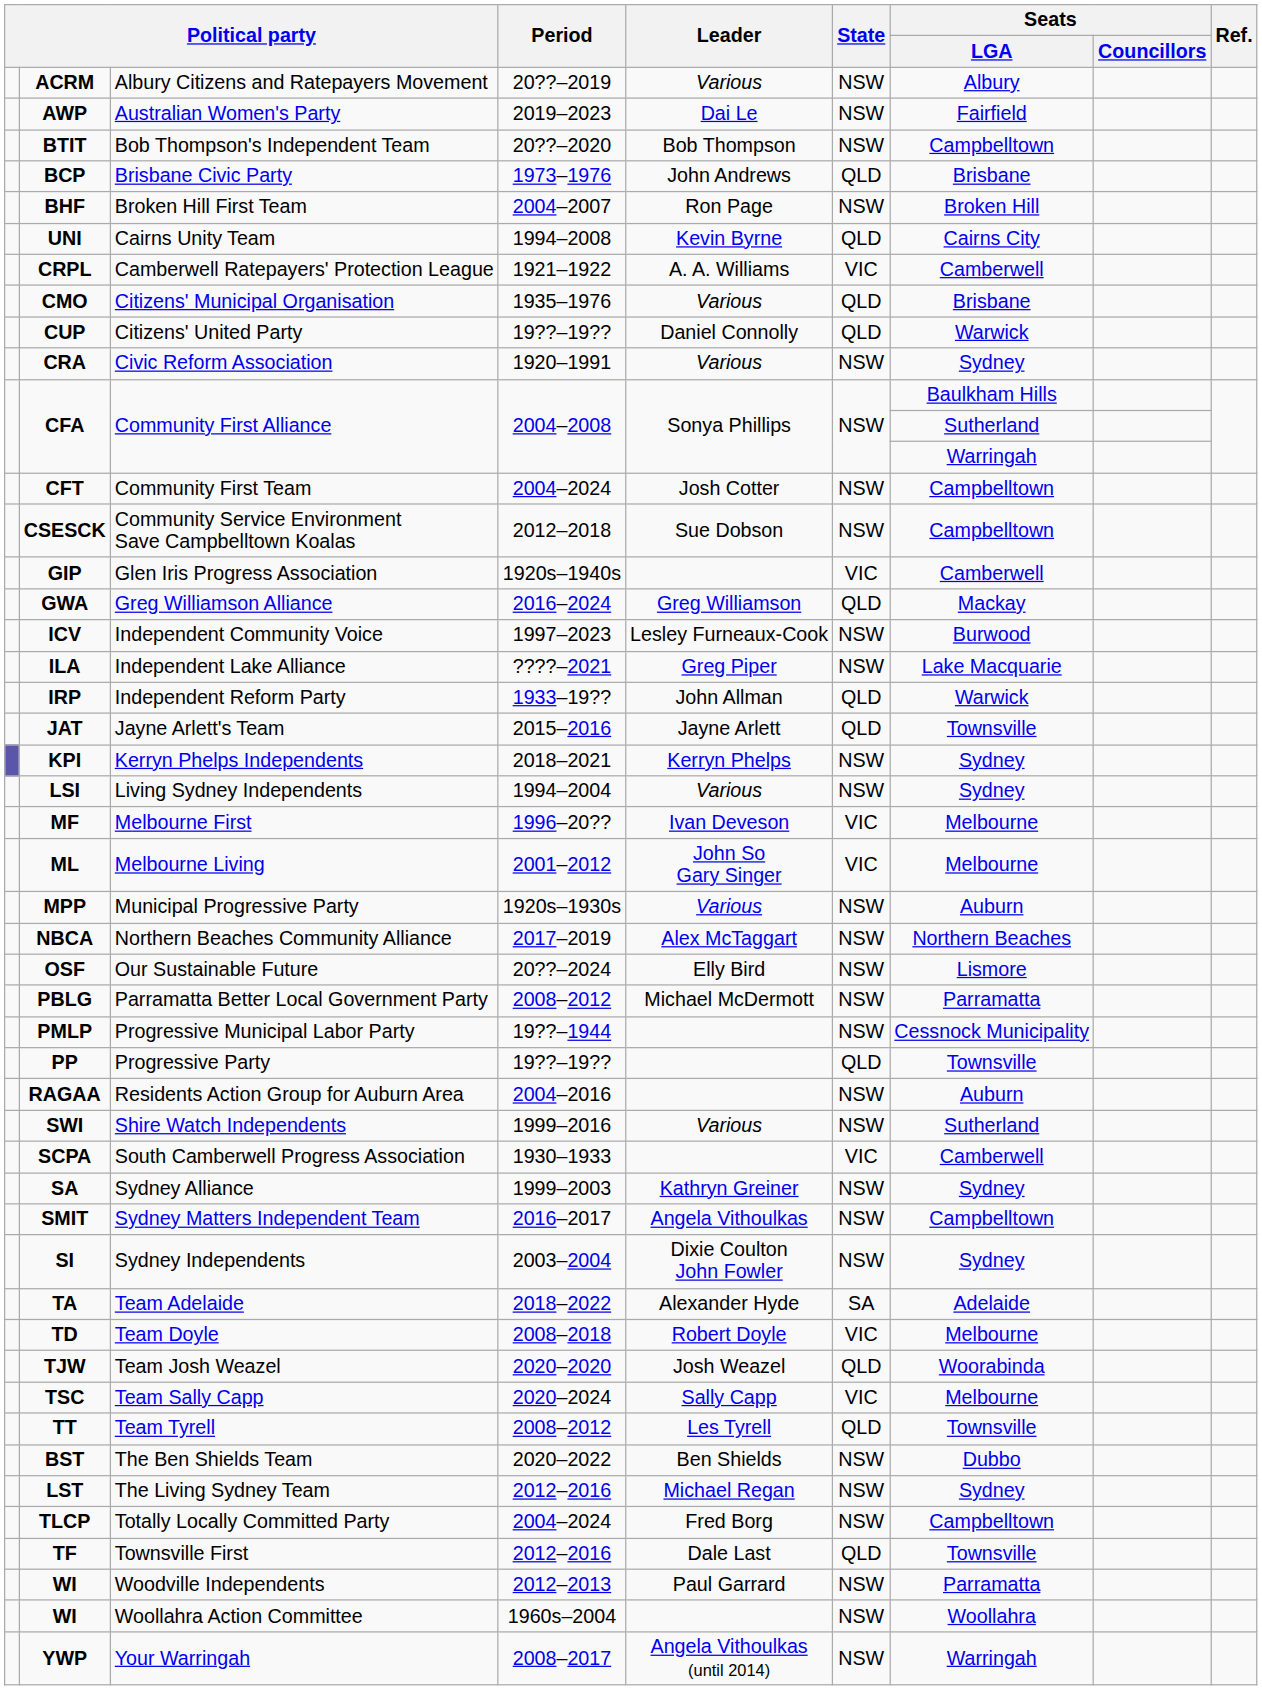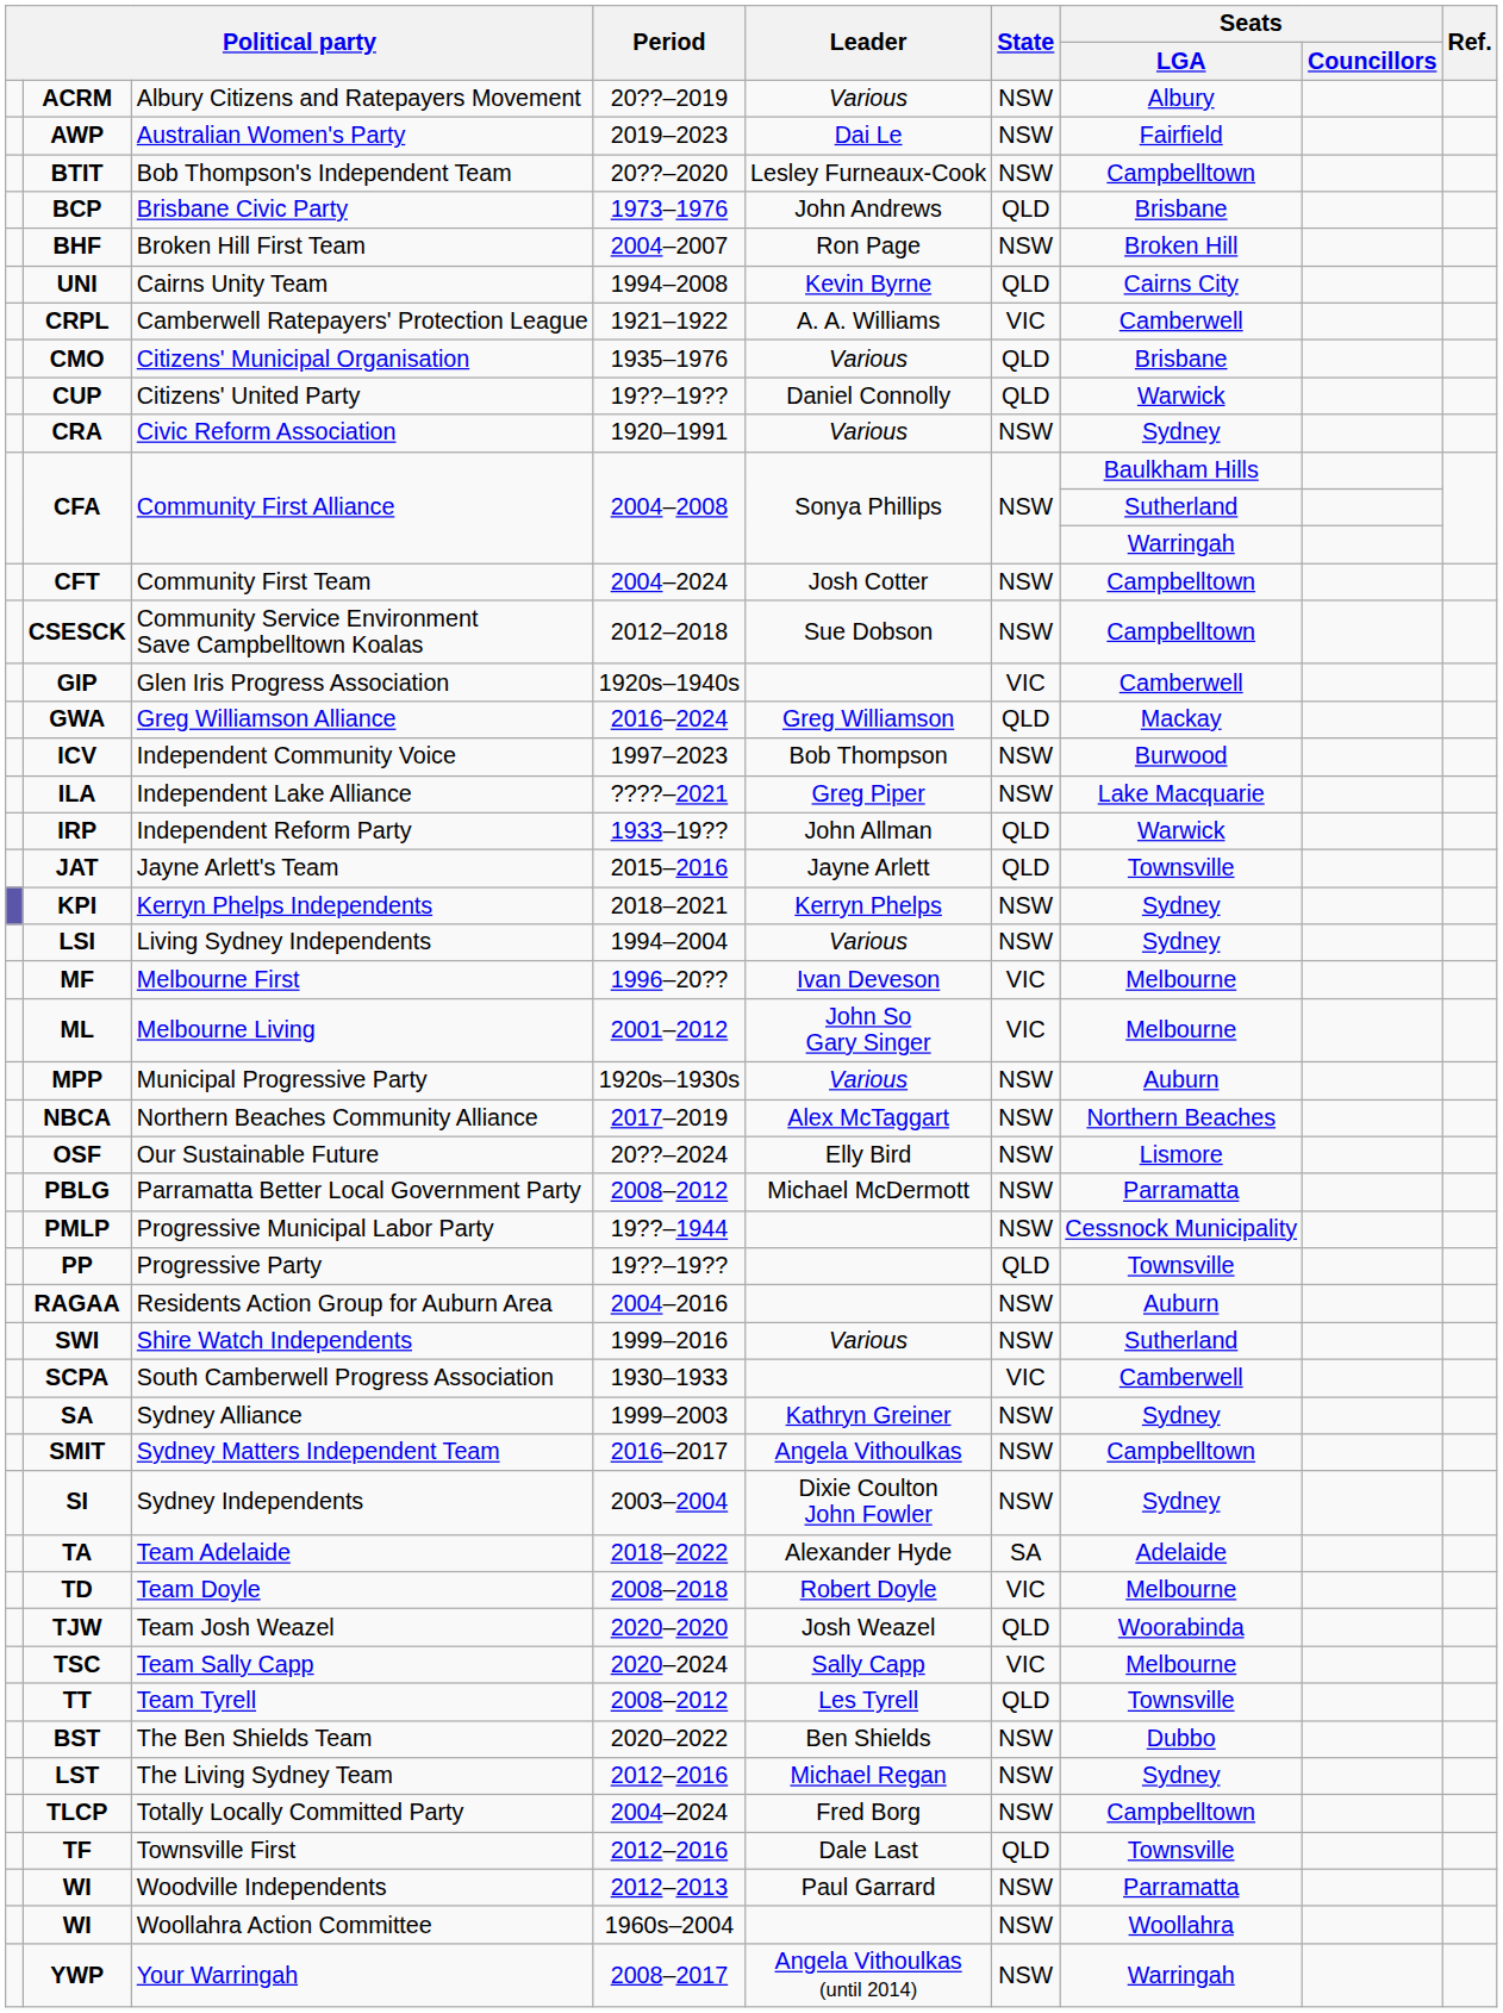Bob Thompson's Independent Team | Leader: Bob Thompson -> Lesley Furneaux-Cook
Independent Community Voice | Leader: Lesley Furneaux-Cook -> Bob Thompson
